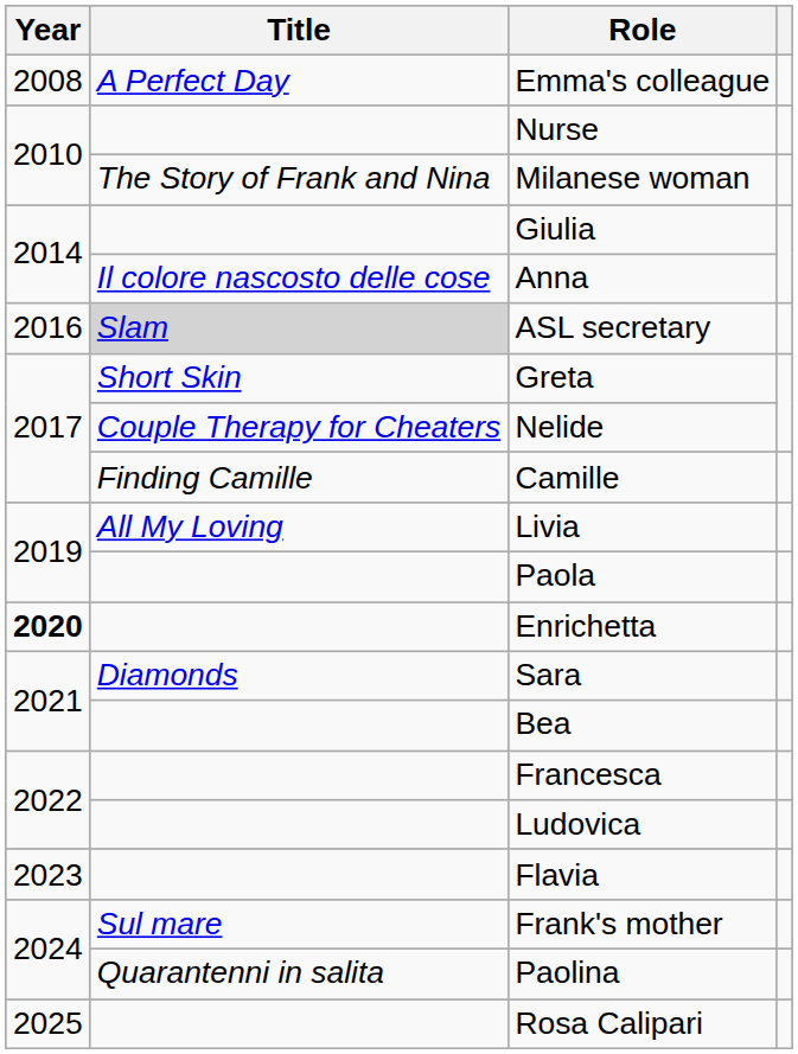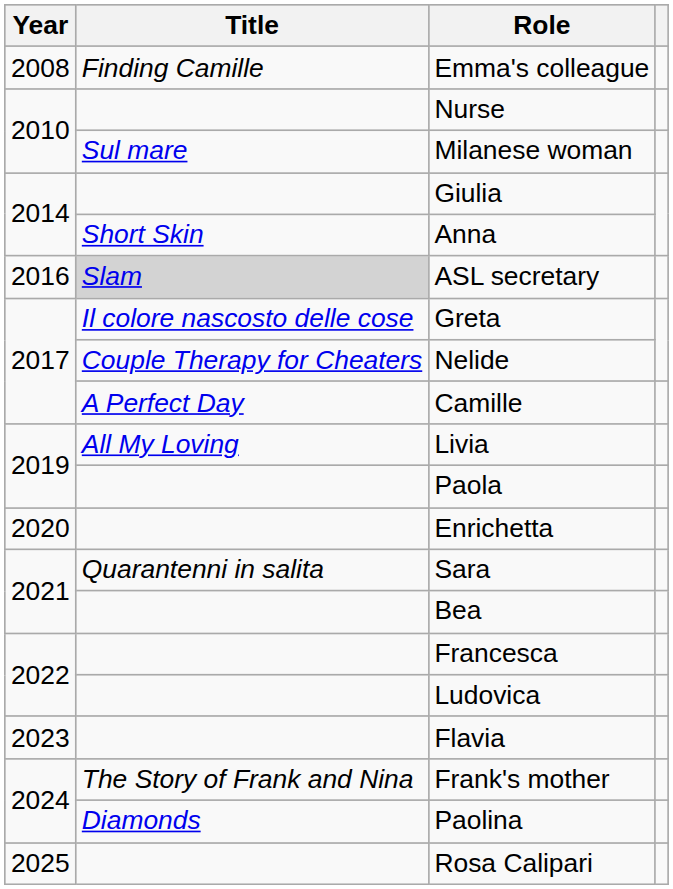Emma's colleague | Title: A Perfect Day -> Finding Camille
Milanese woman | Title: The Story of Frank and Nina -> Sul mare
Anna | Title: Il colore nascosto delle cose -> Short Skin
Greta | Title: Short Skin -> Il colore nascosto delle cose
Camille | Title: Finding Camille -> A Perfect Day
Enrichetta | Year: bold -> normal
Sara | Title: Diamonds -> Quarantenni in salita
Frank's mother | Title: Sul mare -> The Story of Frank and Nina
Paolina | Title: Quarantenni in salita -> Diamonds
